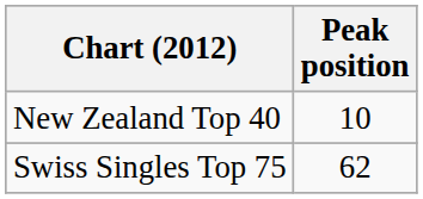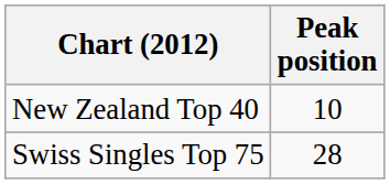Swiss Singles Top 75 | Peak position: 62 -> 28
